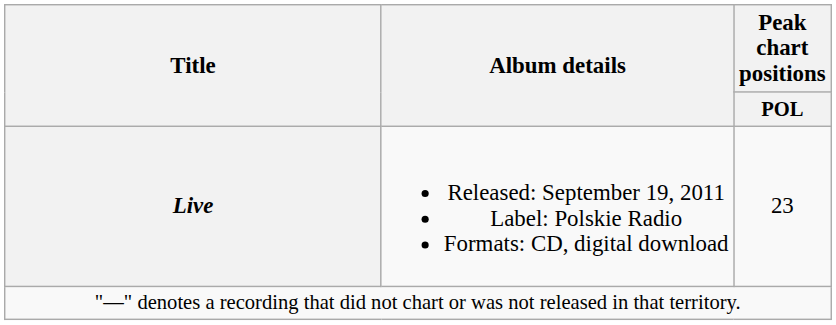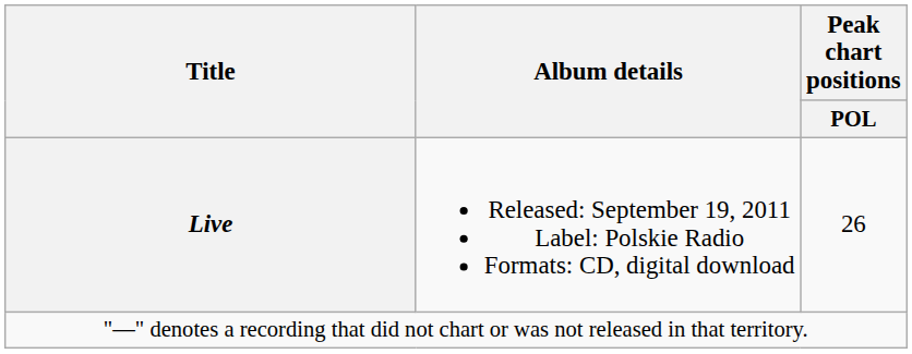Live | Peak chart positions / POL: 23 -> 26
